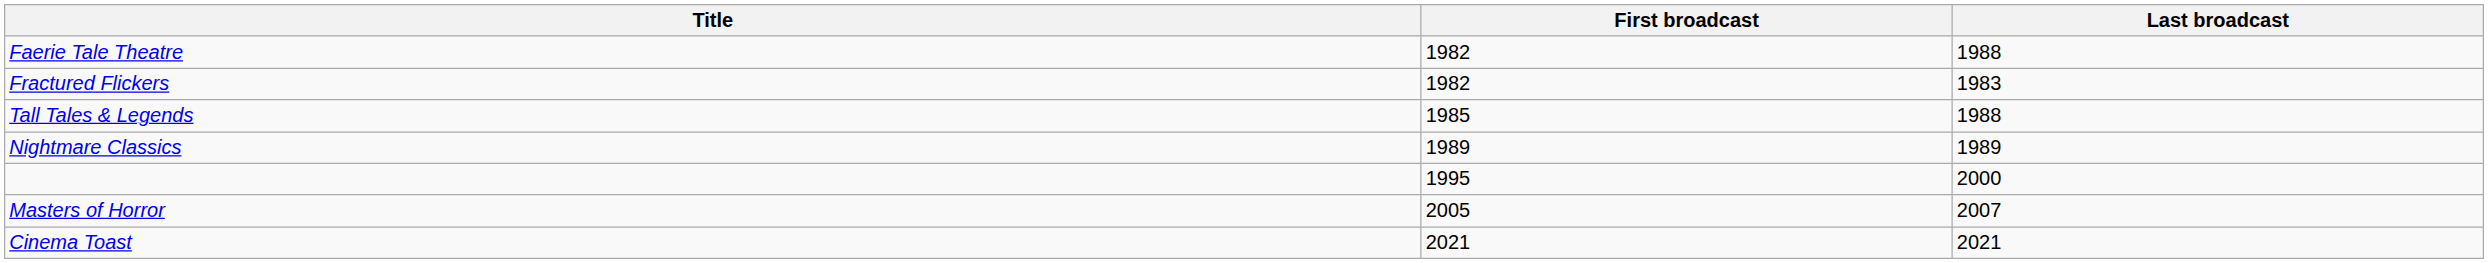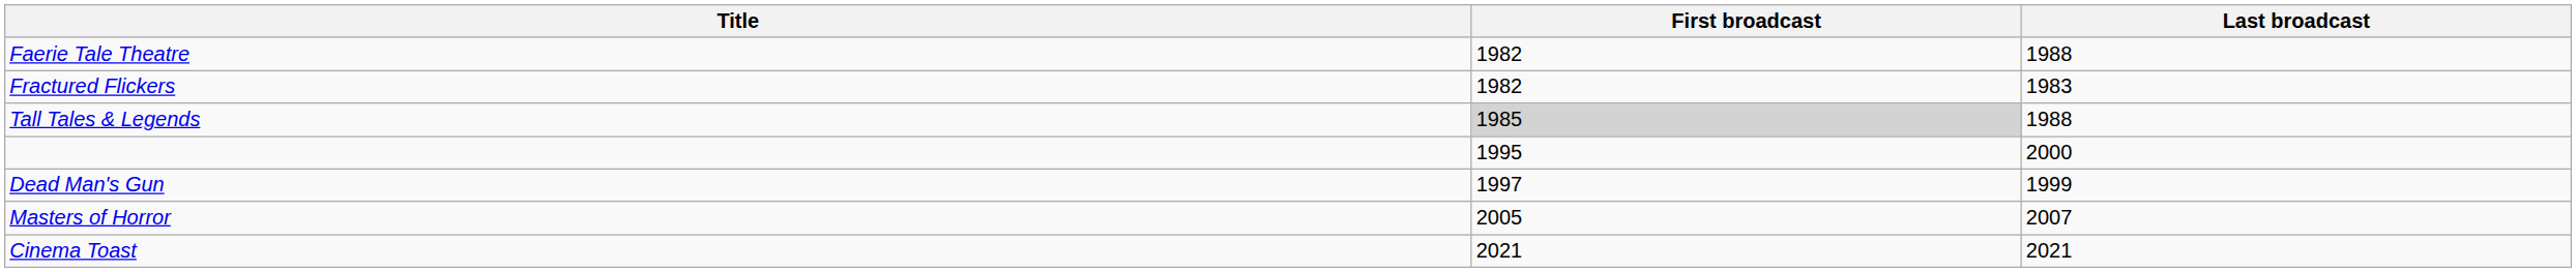Tall Tales & Legends | First broadcast: no background -> lightgrey background
- row: Nightmare Classics | 1989 | 1989
+ row: Dead Man's Gun | 1997 | 1999
